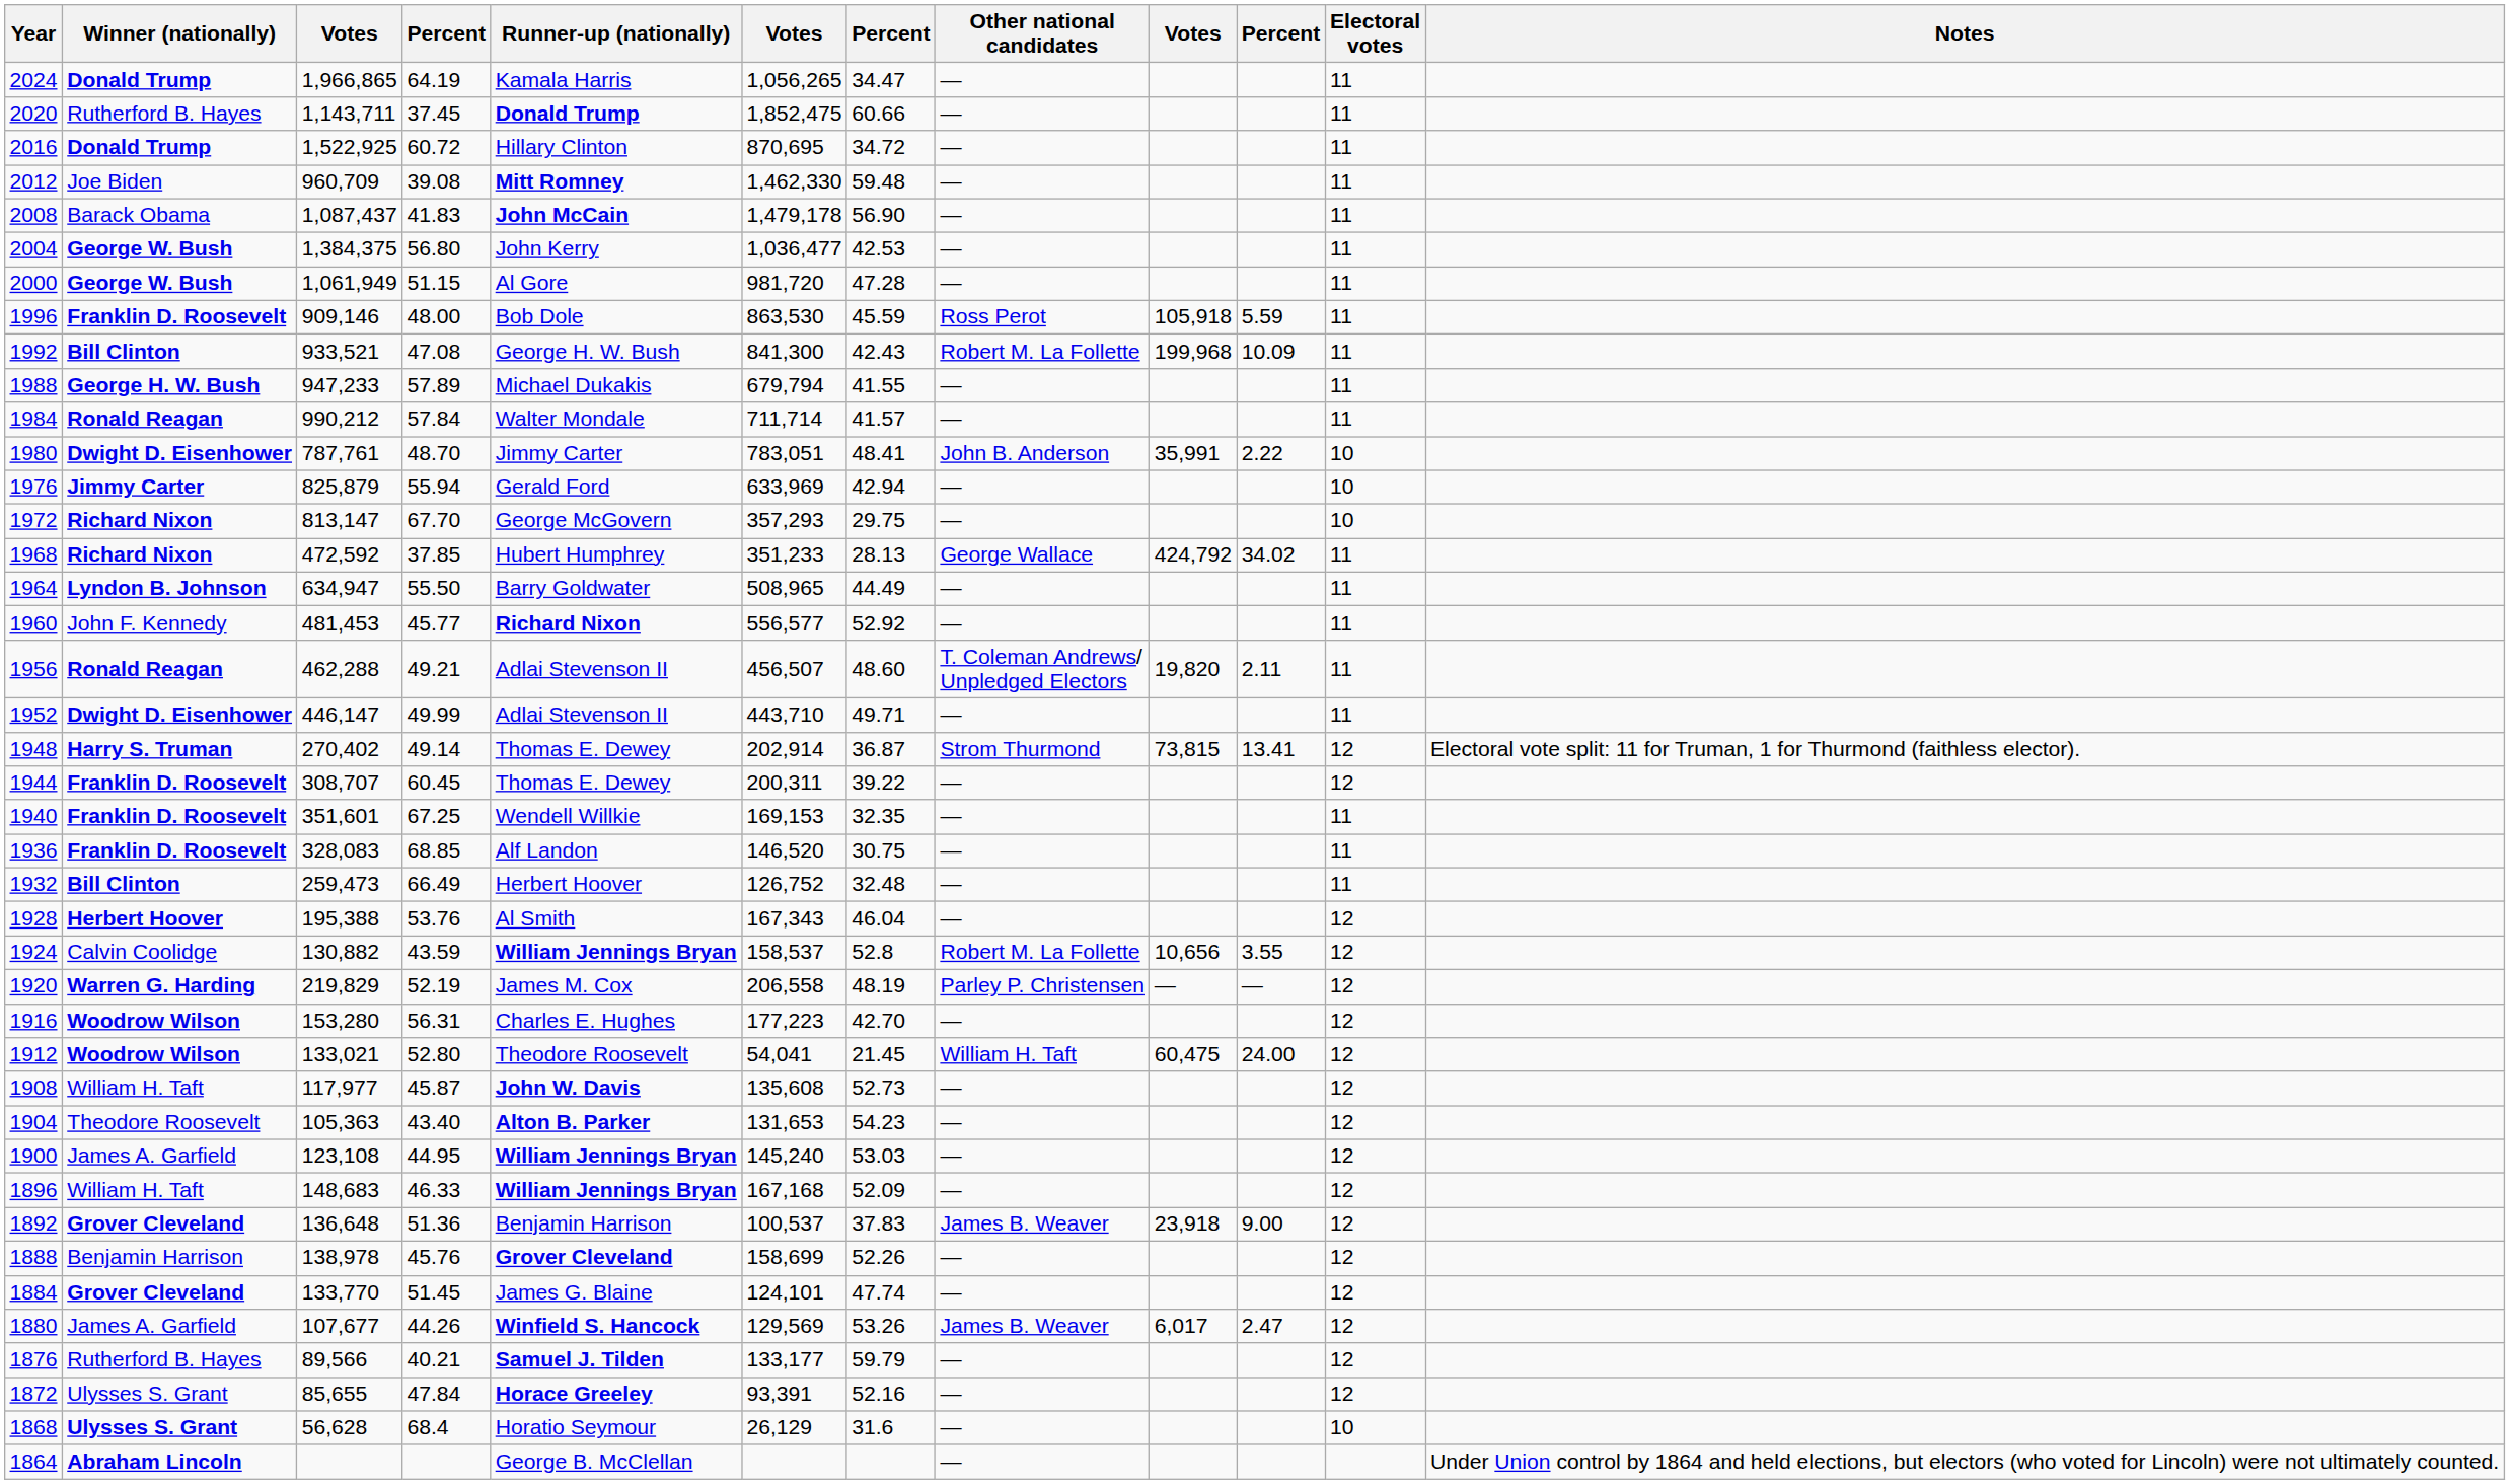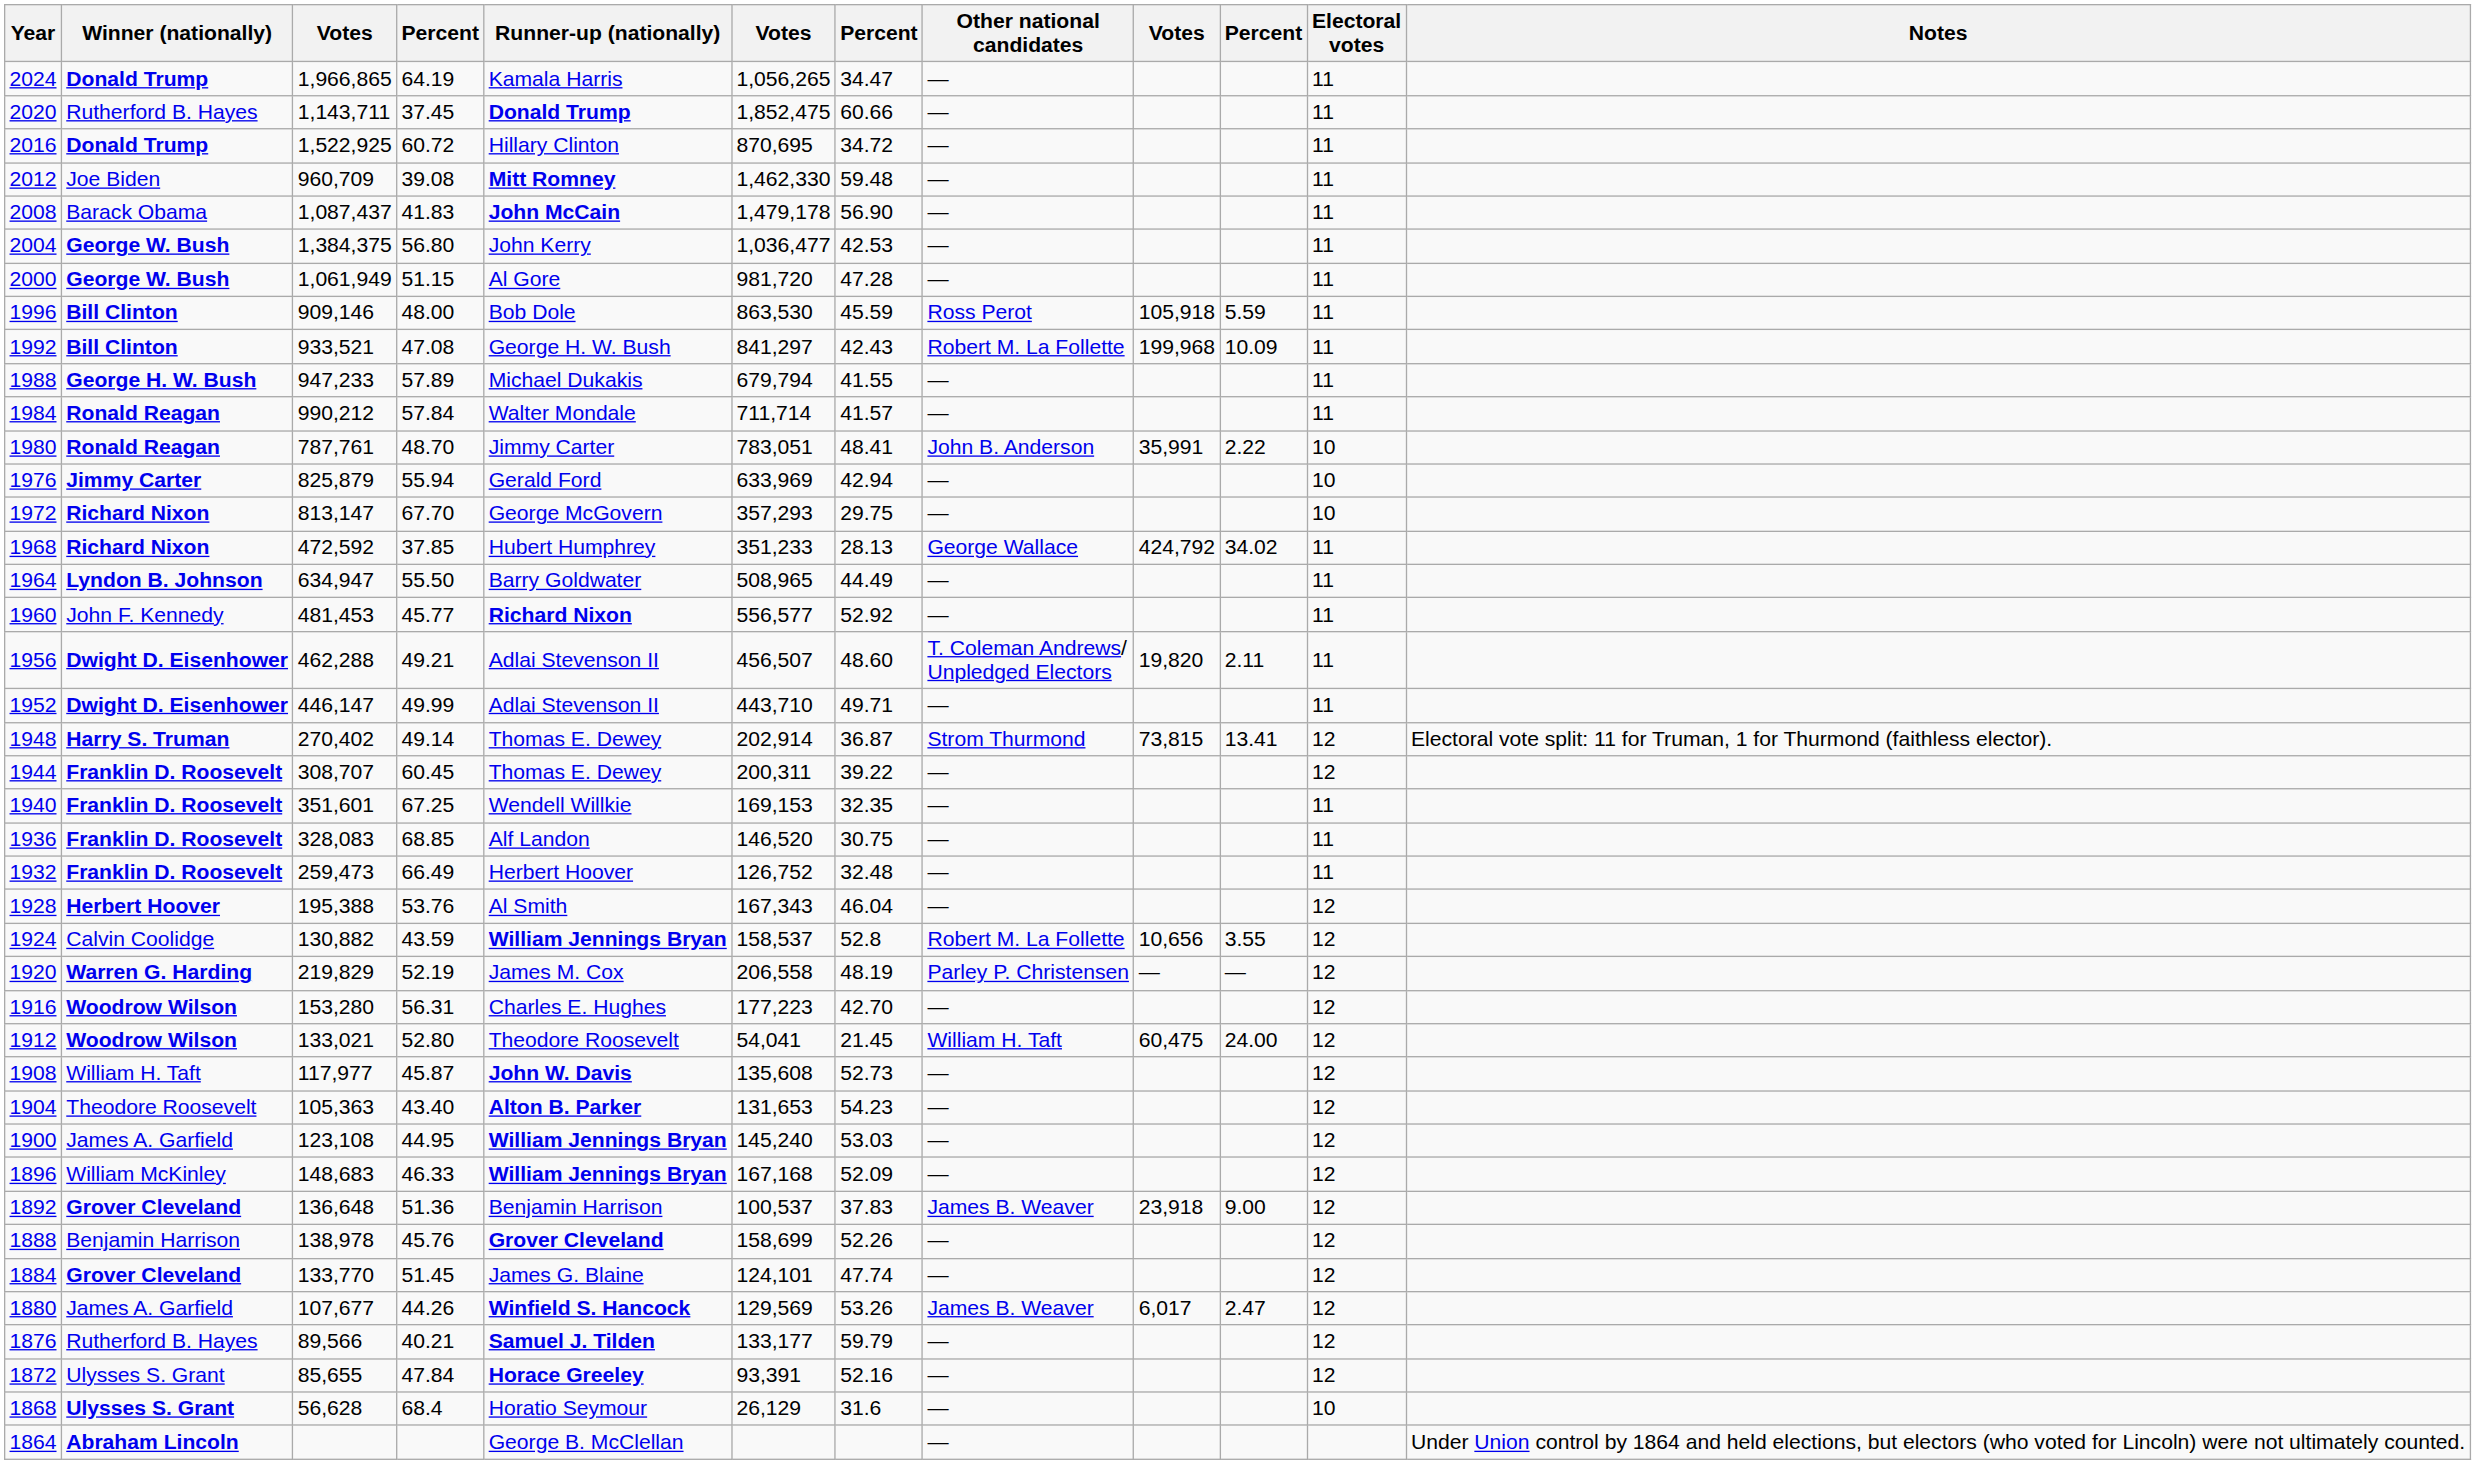1996 | Winner (nationally): Franklin D. Roosevelt -> Bill Clinton
1992 | column 6: 841,300 -> 841,297
1980 | Winner (nationally): Dwight D. Eisenhower -> Ronald Reagan
1956 | Winner (nationally): Ronald Reagan -> Dwight D. Eisenhower
1932 | Winner (nationally): Bill Clinton -> Franklin D. Roosevelt
1896 | Winner (nationally): William H. Taft -> William McKinley
